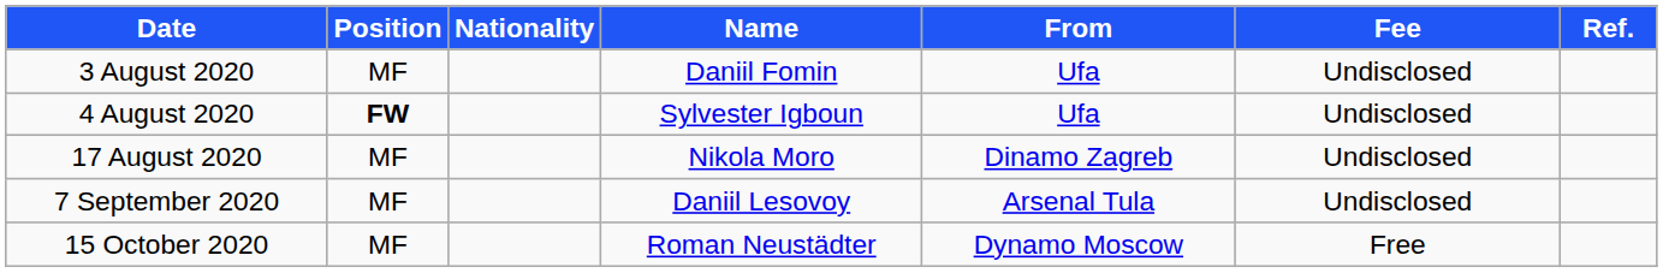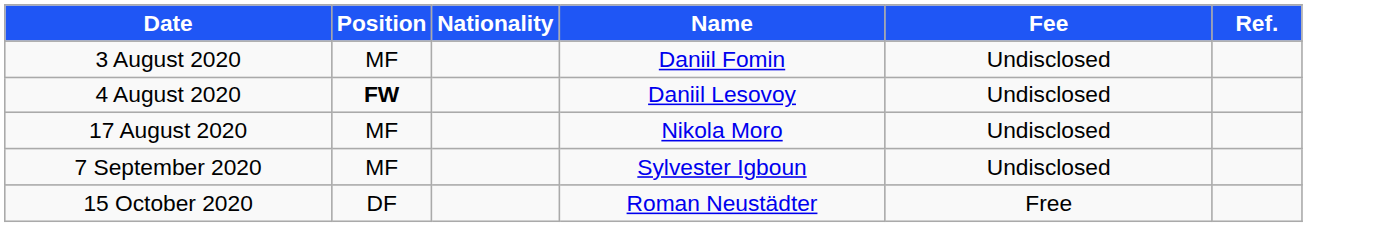- column: From | Ufa | Ufa | Dinamo Zagreb | Arsenal Tula | Dynamo Moscow
4 August 2020 | Name: Sylvester Igboun -> Daniil Lesovoy
7 September 2020 | Name: Daniil Lesovoy -> Sylvester Igboun
15 October 2020 | Position: MF -> DF
